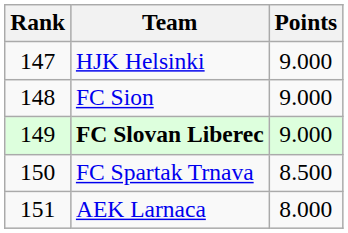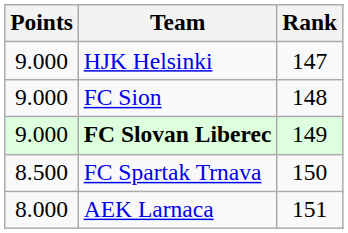columns swapped: Rank <-> Points
